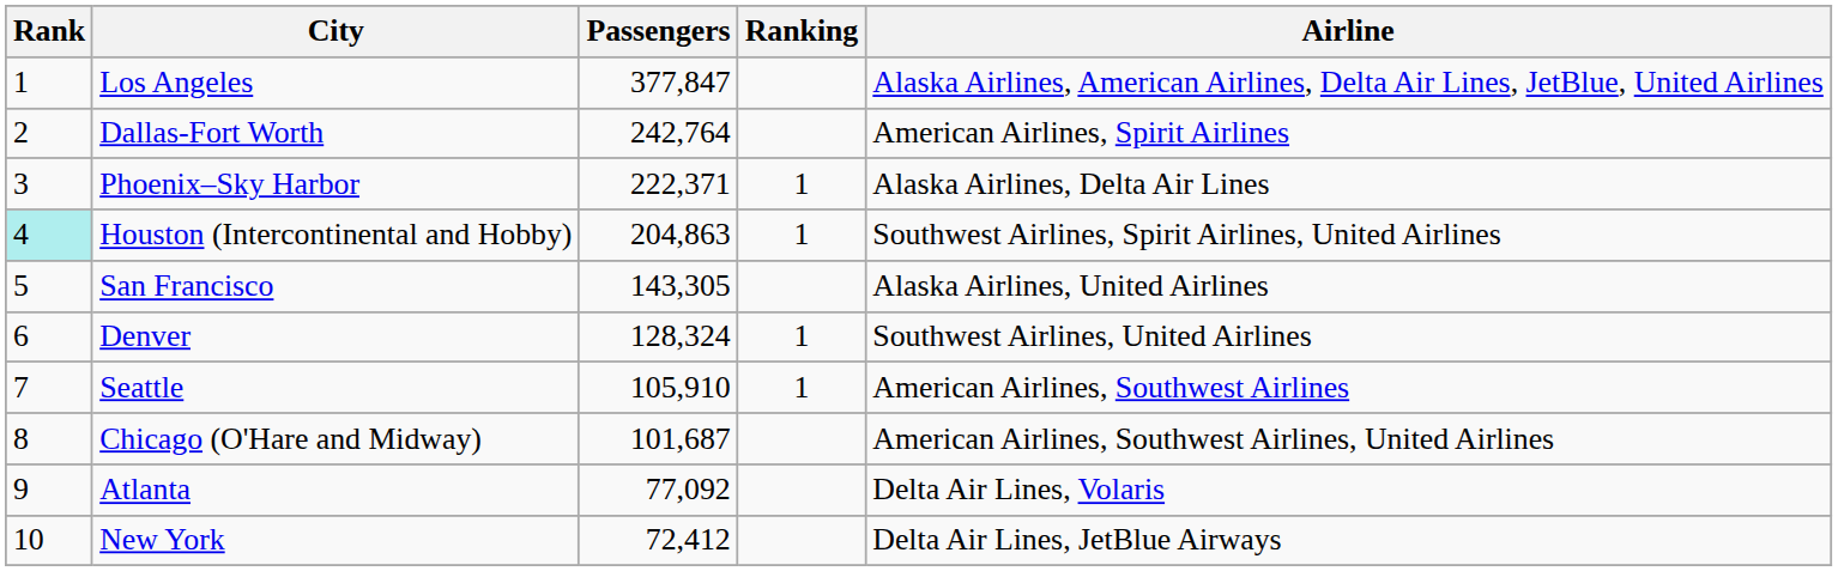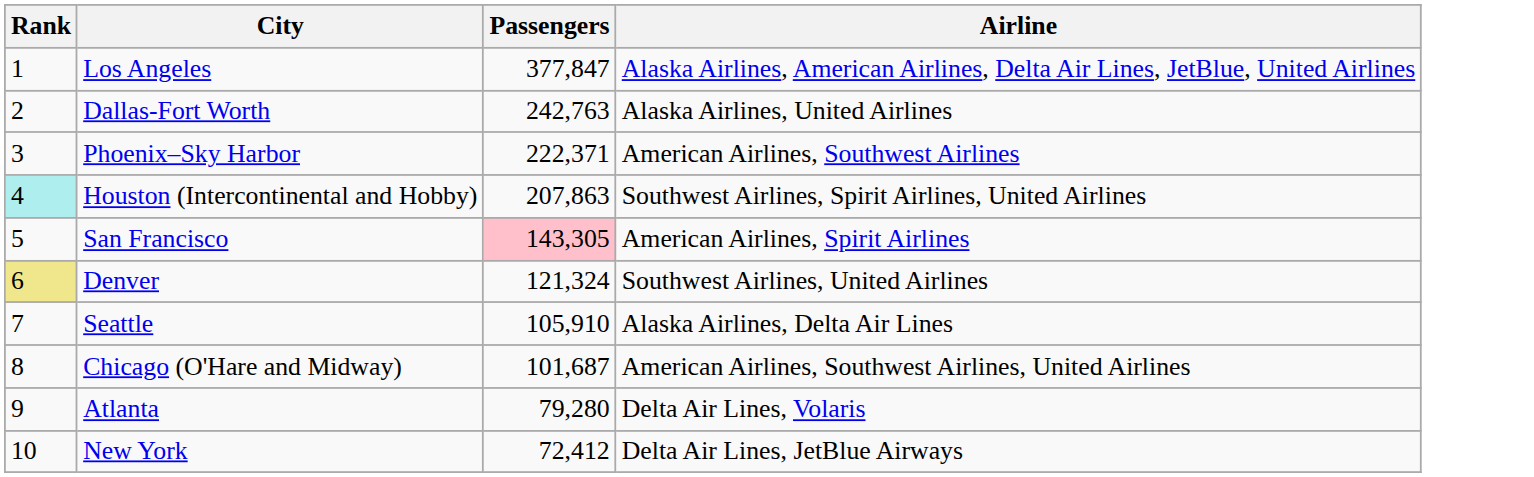- column: Ranking | 1 | 1 | 1 | 1
Dallas-Fort Worth | Passengers: 242,764 -> 242,763
Dallas-Fort Worth | Airline: American Airlines, Spirit Airlines -> Alaska Airlines, United Airlines
Phoenix–Sky Harbor | Airline: Alaska Airlines, Delta Air Lines -> American Airlines, Southwest Airlines
Houston (Intercontinental and Hobby) | Passengers: 204,863 -> 207,863
San Francisco | Passengers: no background -> pink background
San Francisco | Airline: Alaska Airlines, United Airlines -> American Airlines, Spirit Airlines
Denver | Rank: no background -> khaki background
Denver | Passengers: 128,324 -> 121,324
Seattle | Airline: American Airlines, Southwest Airlines -> Alaska Airlines, Delta Air Lines
Atlanta | Passengers: 77,092 -> 79,280
